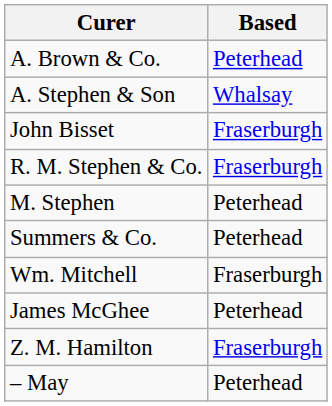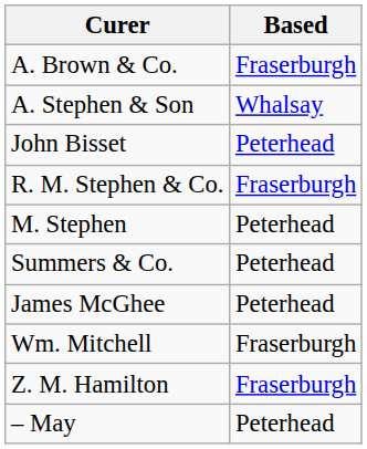A. Brown & Co. | Based: Peterhead -> Fraserburgh
John Bisset | Based: Fraserburgh -> Peterhead
rows swapped: James McGhee <-> Wm. Mitchell
